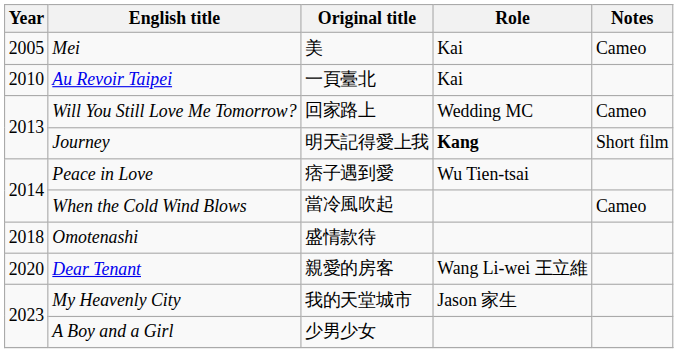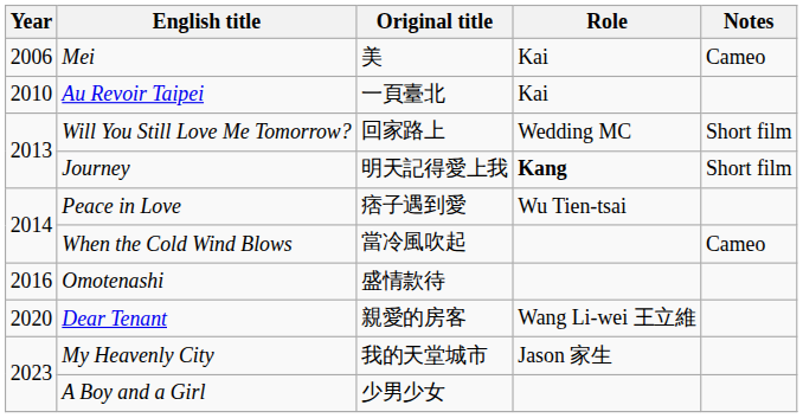Mei | Year: 2005 -> 2006
Will You Still Love Me Tomorrow? | Notes: Cameo -> Short film
Omotenashi | Year: 2018 -> 2016
